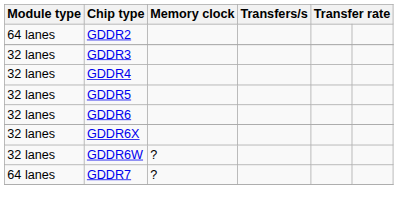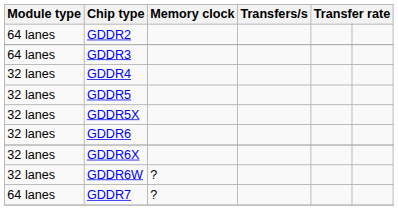GDDR3 | Module type: 32 lanes -> 64 lanes
+ row: 32 lanes | GDDR5X
